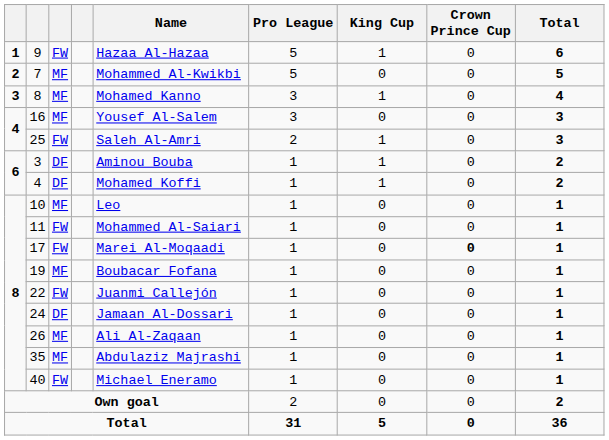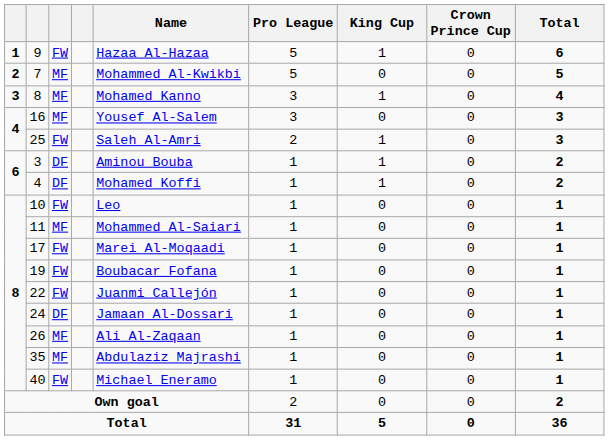10 | column 3: MF -> FW
11 | column 3: FW -> MF
17 | Crown Prince Cup: bold -> normal
19 | column 3: MF -> FW
